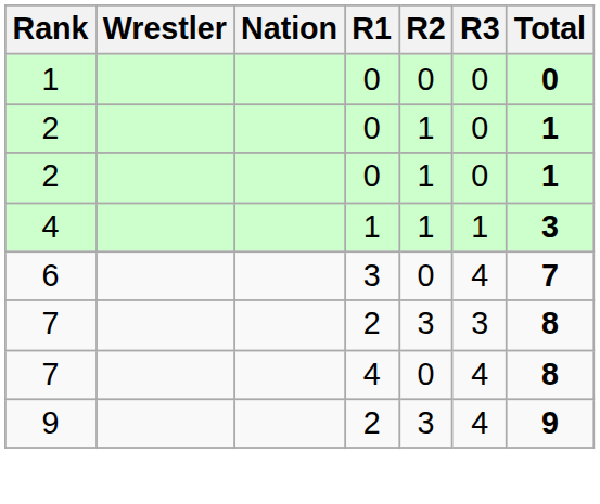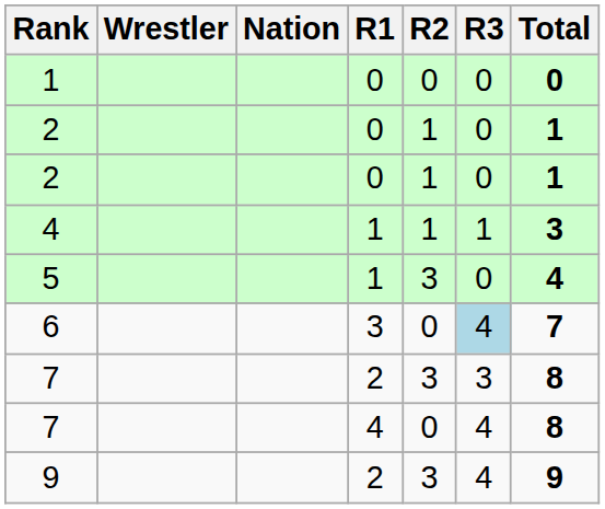+ row: 5 | 1 | 3 | 0 | 4
6 | R3: no background -> lightblue background
